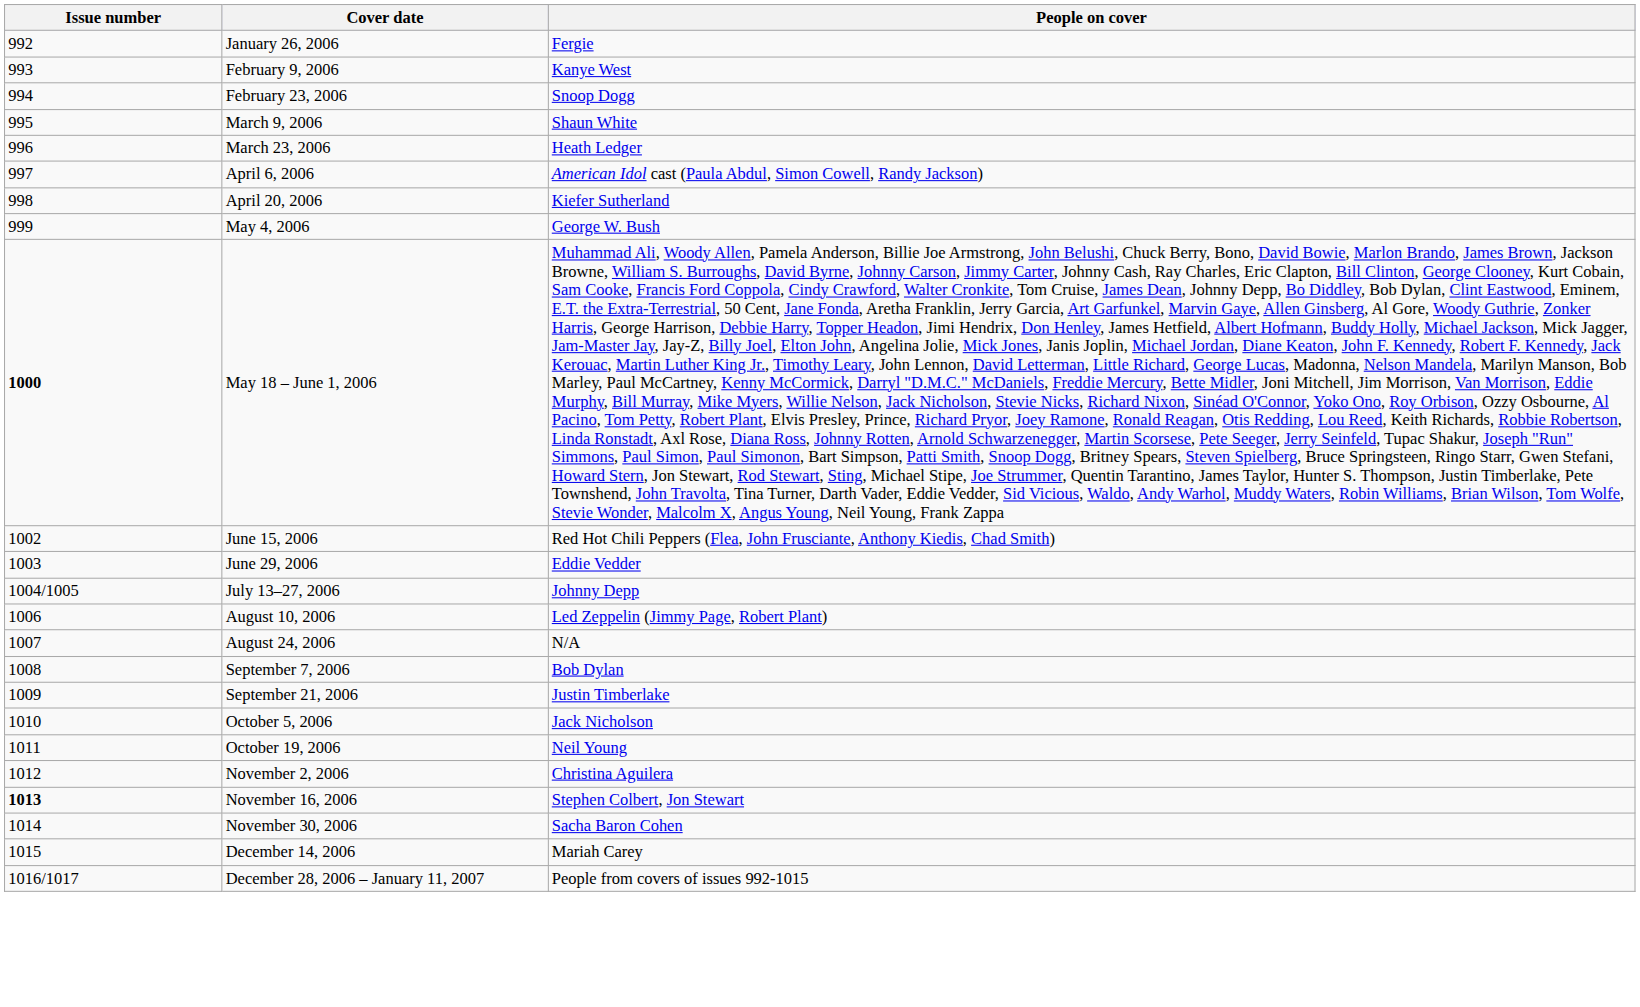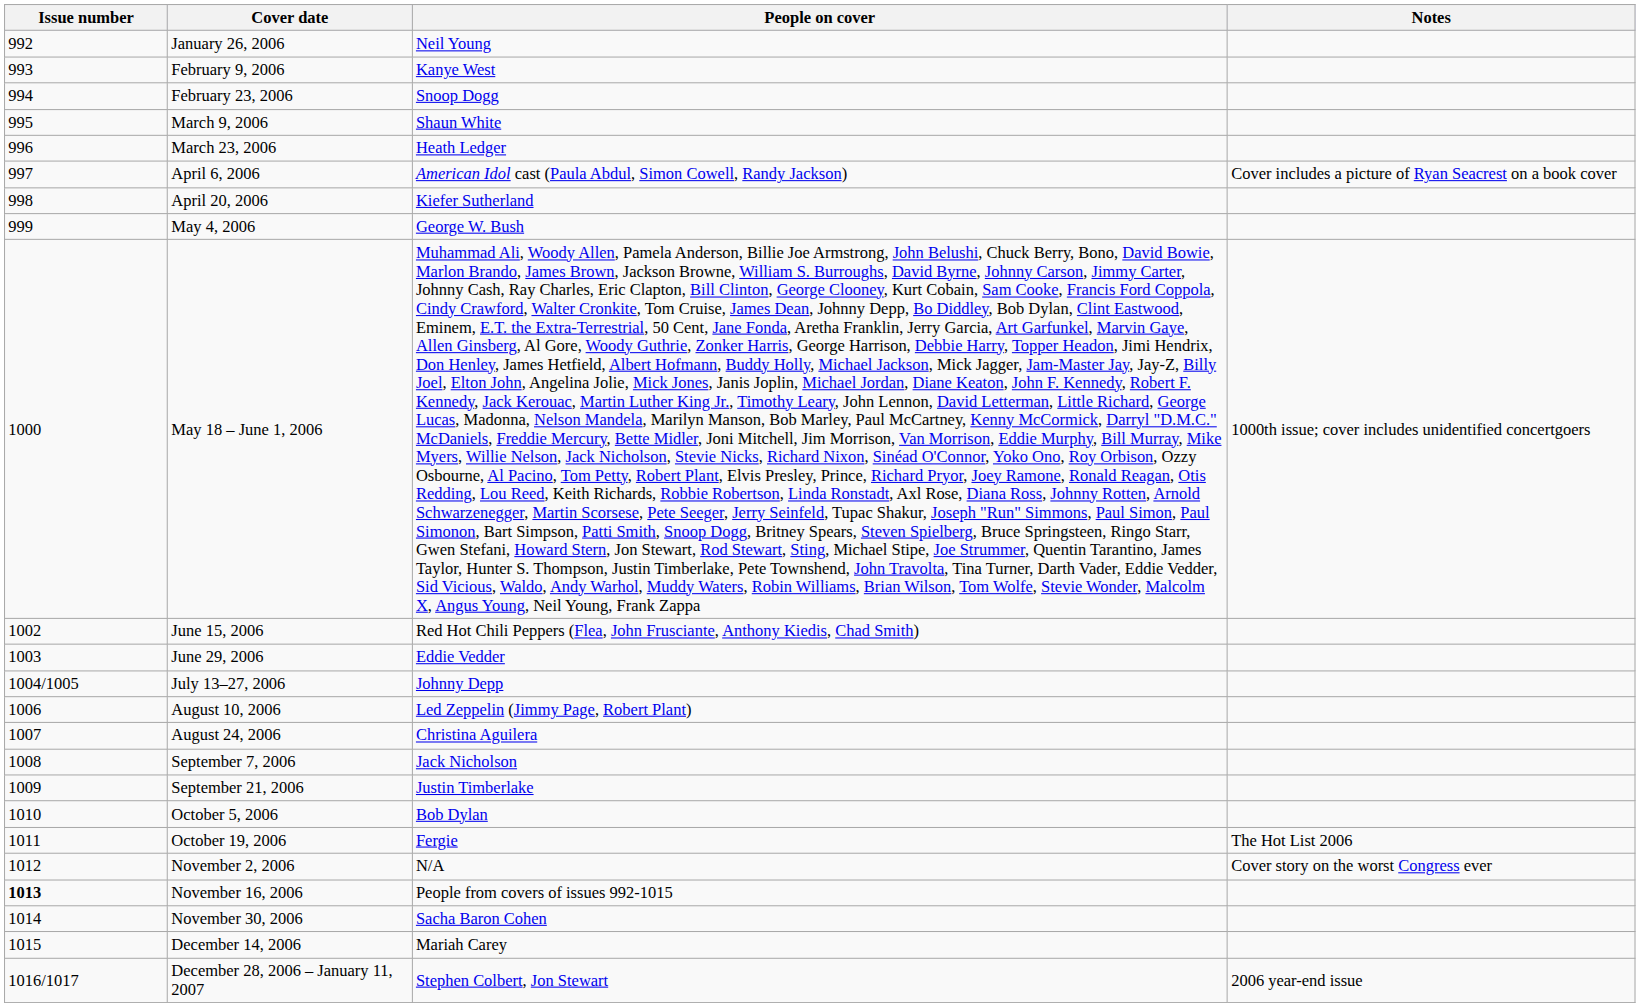+ column: Notes | Cover includes a picture of Ryan Seacrest on a book cover | 1000th issue; cover includes unidentified concertgoers | The Hot List 2006 | Cover story on the worst Congress ever | 2006 year-end issue
January 26, 2006 | People on cover: Fergie -> Neil Young
May 18 – June 1, 2006 | Issue number: bold -> normal
August 24, 2006 | People on cover: N/A -> Christina Aguilera
September 7, 2006 | People on cover: Bob Dylan -> Jack Nicholson
October 5, 2006 | People on cover: Jack Nicholson -> Bob Dylan
October 19, 2006 | People on cover: Neil Young -> Fergie
November 2, 2006 | People on cover: Christina Aguilera -> N/A
November 16, 2006 | People on cover: Stephen Colbert, Jon Stewart -> People from covers of issues 992-1015
December 28, 2006 – January 11, 2007 | People on cover: People from covers of issues 992-1015 -> Stephen Colbert, Jon Stewart
